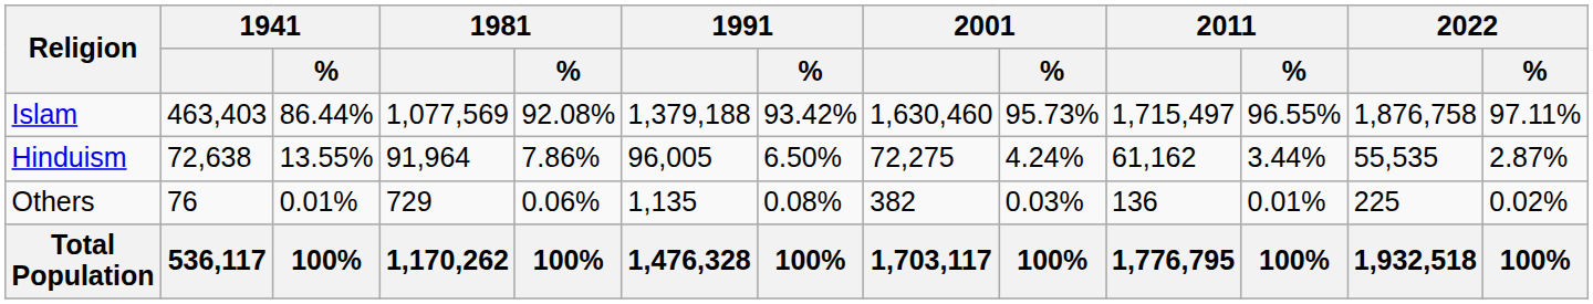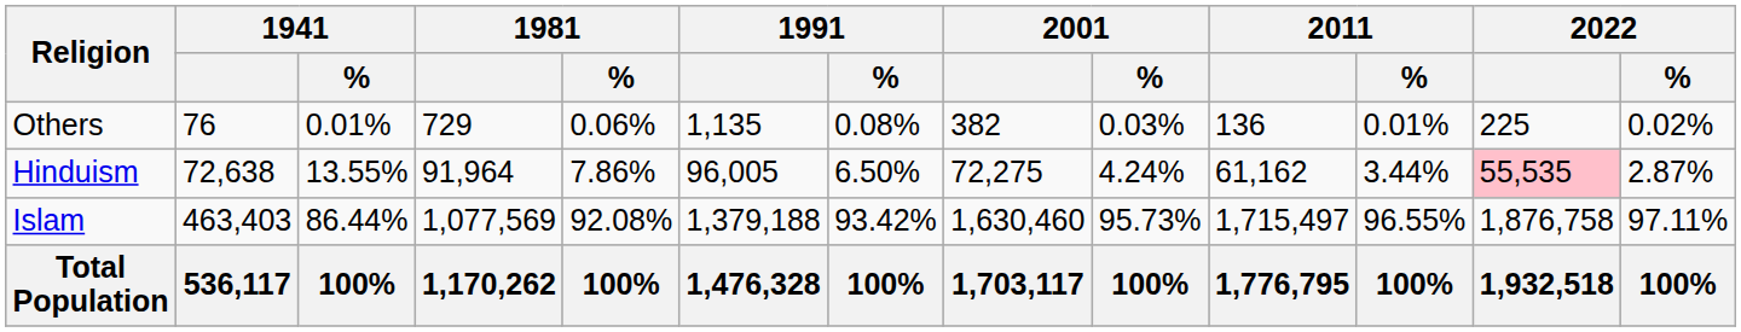rows swapped: Islam <-> Others
Hinduism | 2022: no background -> pink background
